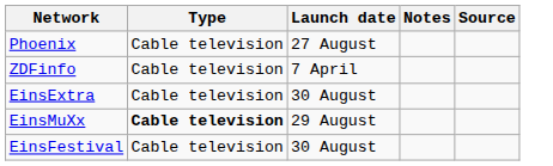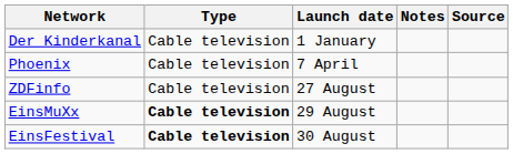+ row: Der Kinderkanal | Cable television | 1 January
Phoenix | Launch date: 27 August -> 7 April
ZDFinfo | Launch date: 7 April -> 27 August
- row: EinsExtra | Cable television | 30 August
EinsFestival | Type: normal -> bold
